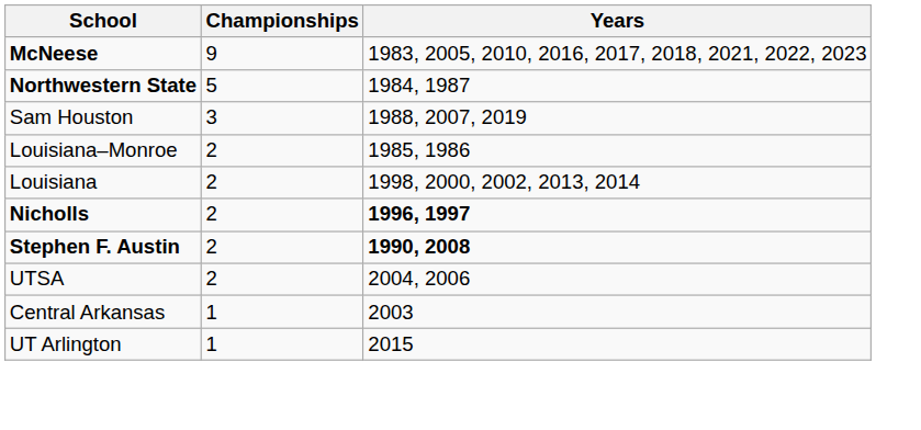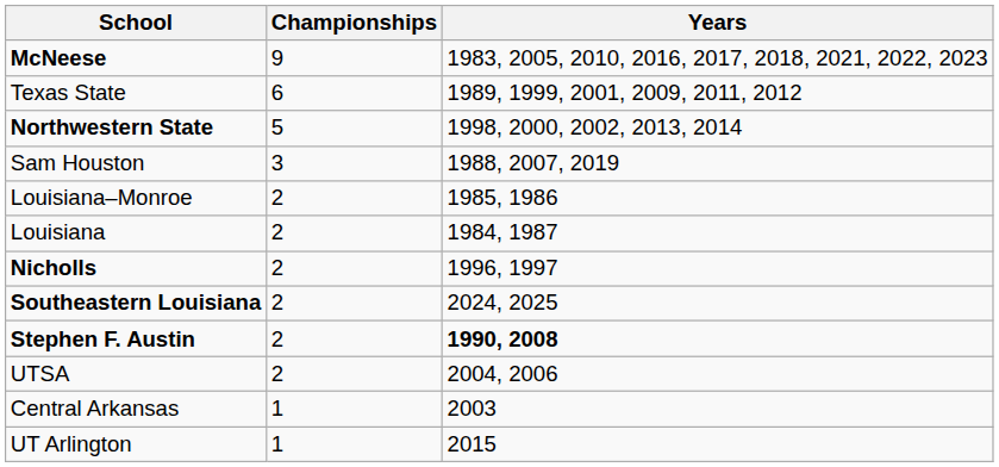+ row: Texas State | 6 | 1989, 1999, 2001, 2009, 2011, 2012
Northwestern State | Years: 1984, 1987 -> 1998, 2000, 2002, 2013, 2014
Louisiana | Years: 1998, 2000, 2002, 2013, 2014 -> 1984, 1987
Nicholls | Years: bold -> normal
+ row: Southeastern Louisiana | 2 | 2024, 2025
